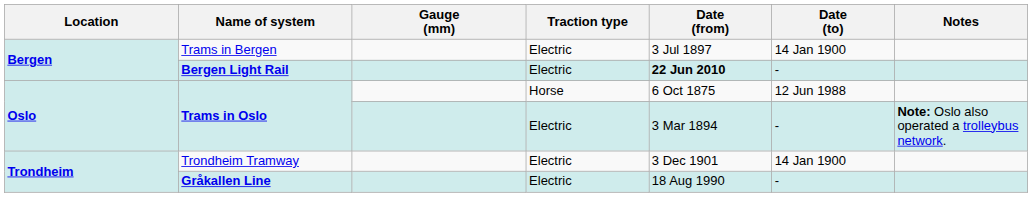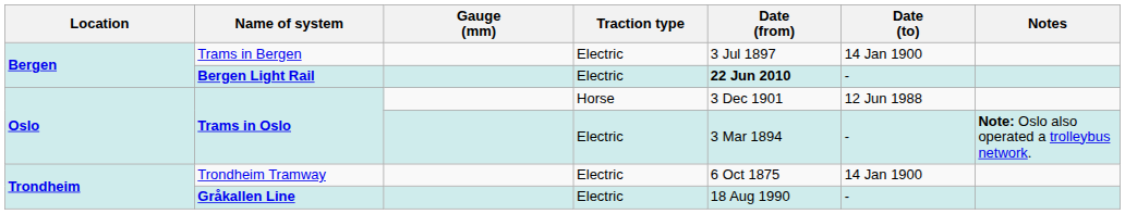Trams in Oslo / Horse | Date (from): 6 Oct 1875 -> 3 Dec 1901
Trondheim Tramway | Date (from): 3 Dec 1901 -> 6 Oct 1875
